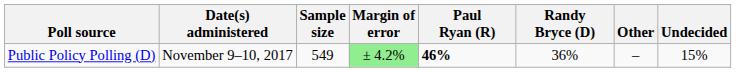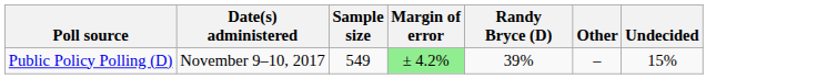- column: Paul Ryan (R) | 46%
Public Policy Polling (D) | Randy Bryce (D): 36% -> 39%
